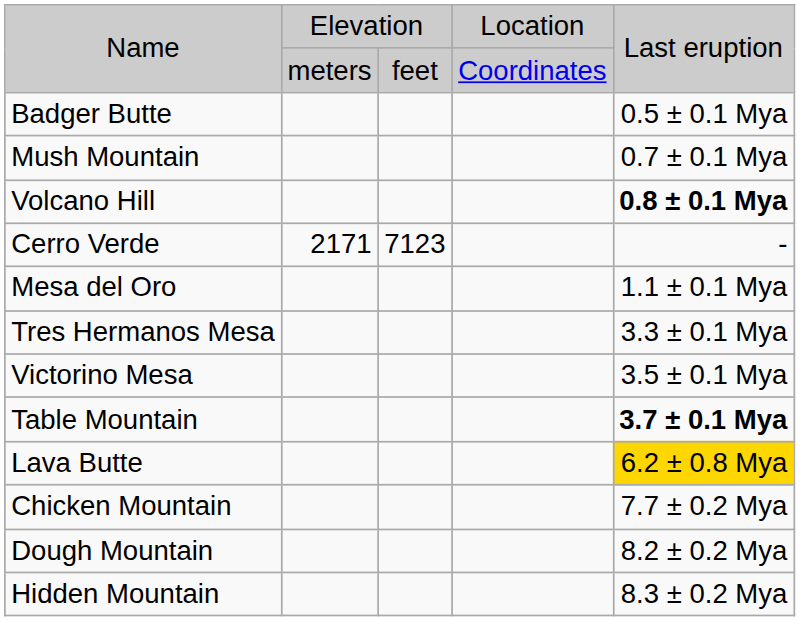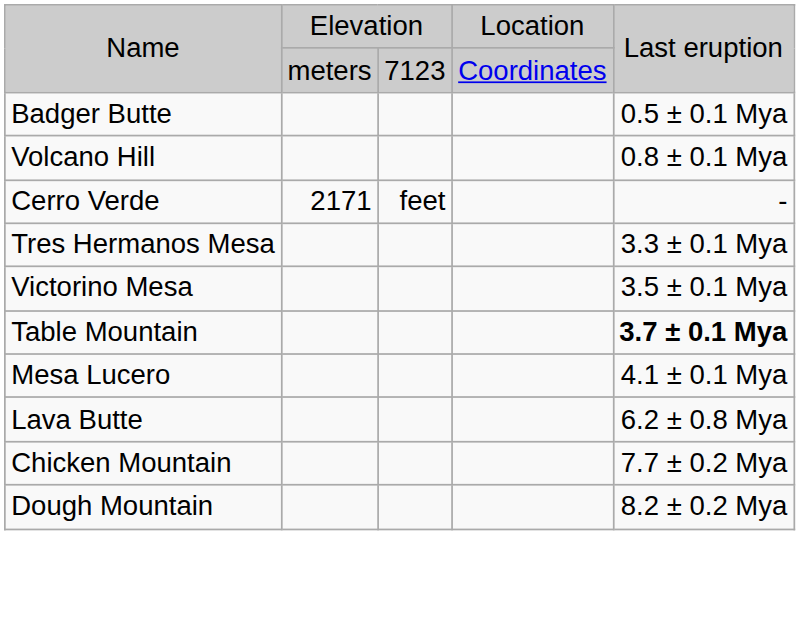Name / meters | column 3: feet -> 7123
- row: Mush Mountain | 0.7 ± 0.1 Mya
Volcano Hill | column 5: bold -> normal
Cerro Verde | column 3: 7123 -> feet
- row: Mesa del Oro | 1.1 ± 0.1 Mya
+ row: Mesa Lucero | 4.1 ± 0.1 Mya
Lava Butte | column 5: gold background -> no background
- row: Hidden Mountain | 8.3 ± 0.2 Mya
